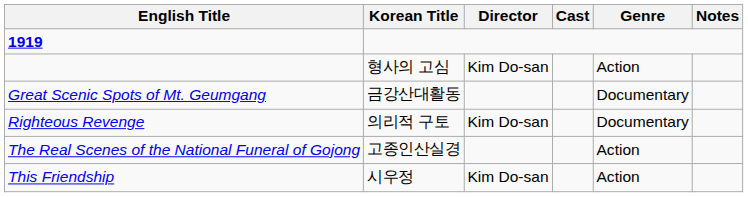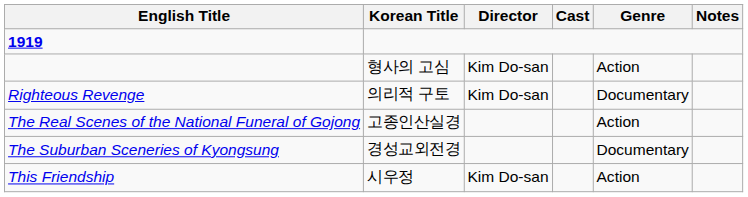- row: Great Scenic Spots of Mt. Geumgang | 금강산대활동 | Documentary
+ row: The Suburban Sceneries of Kyongsung | 경성교외전경 | Documentary
